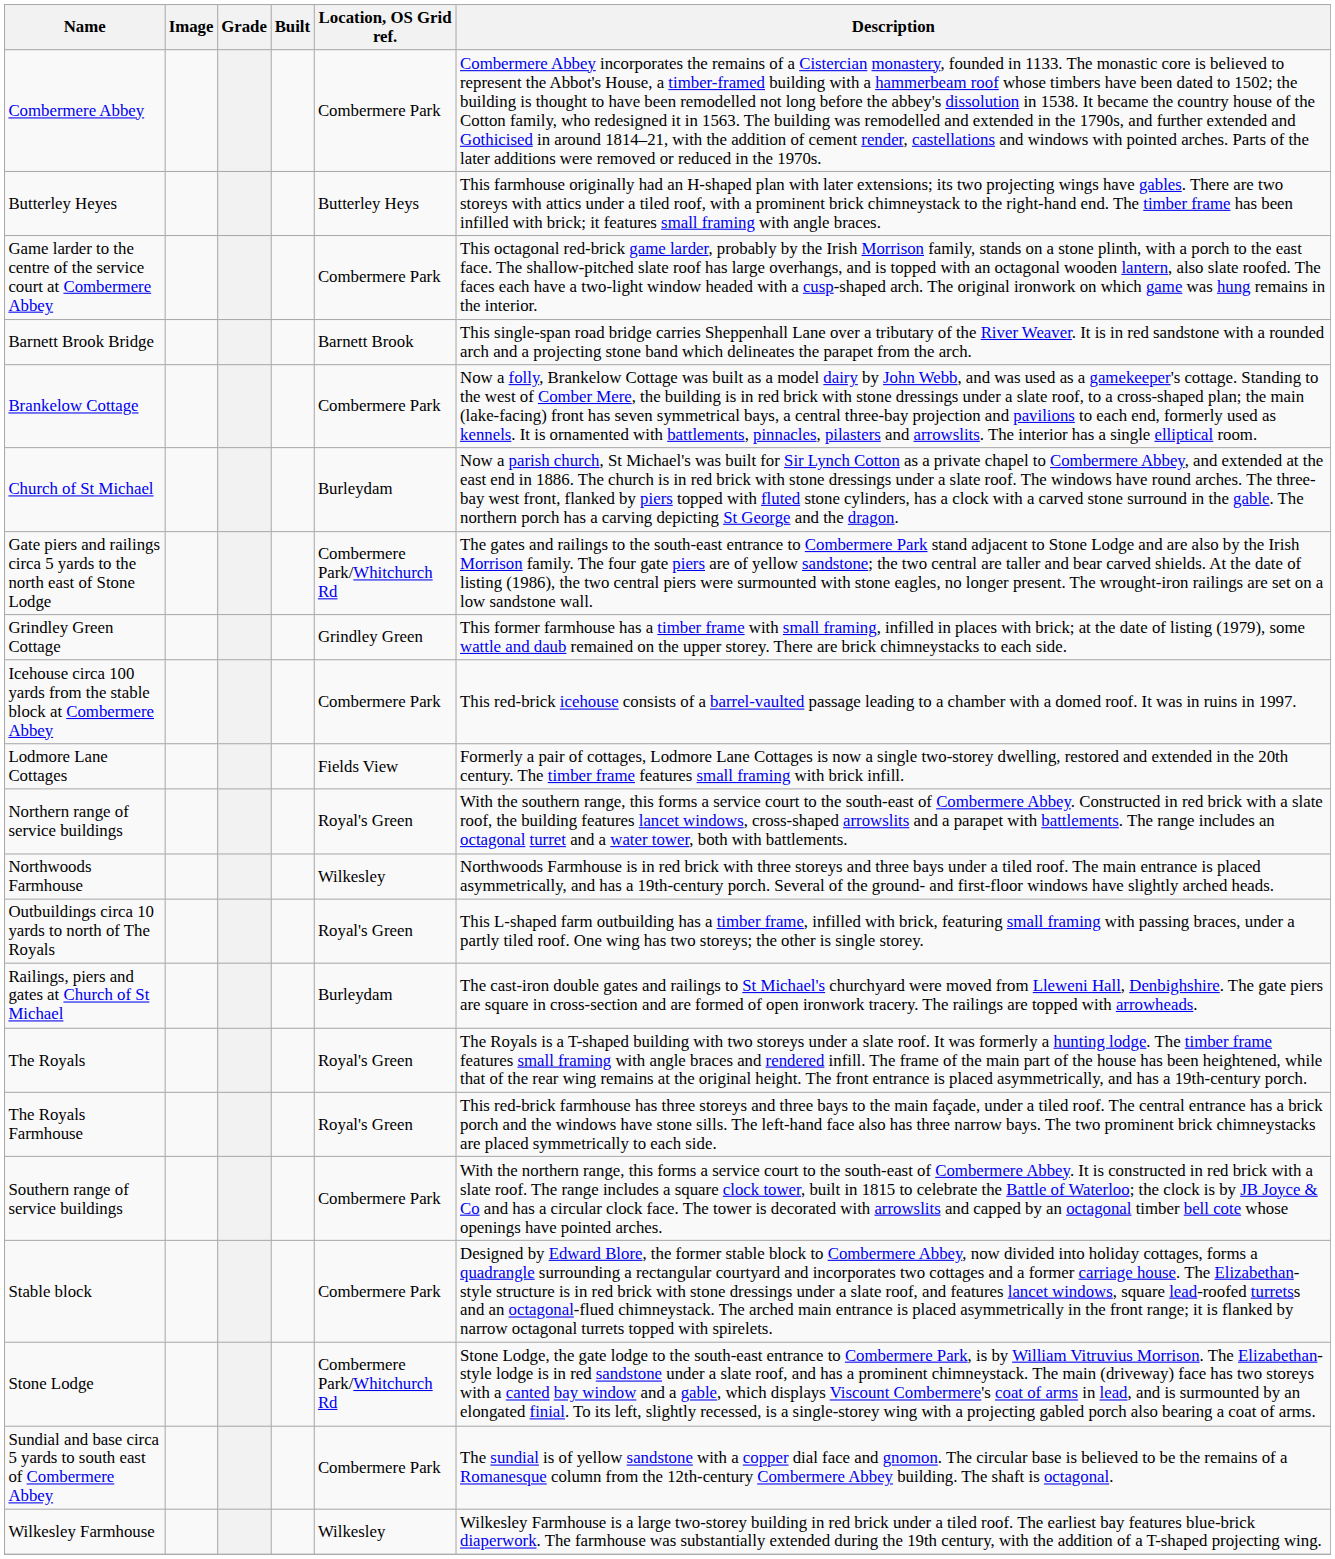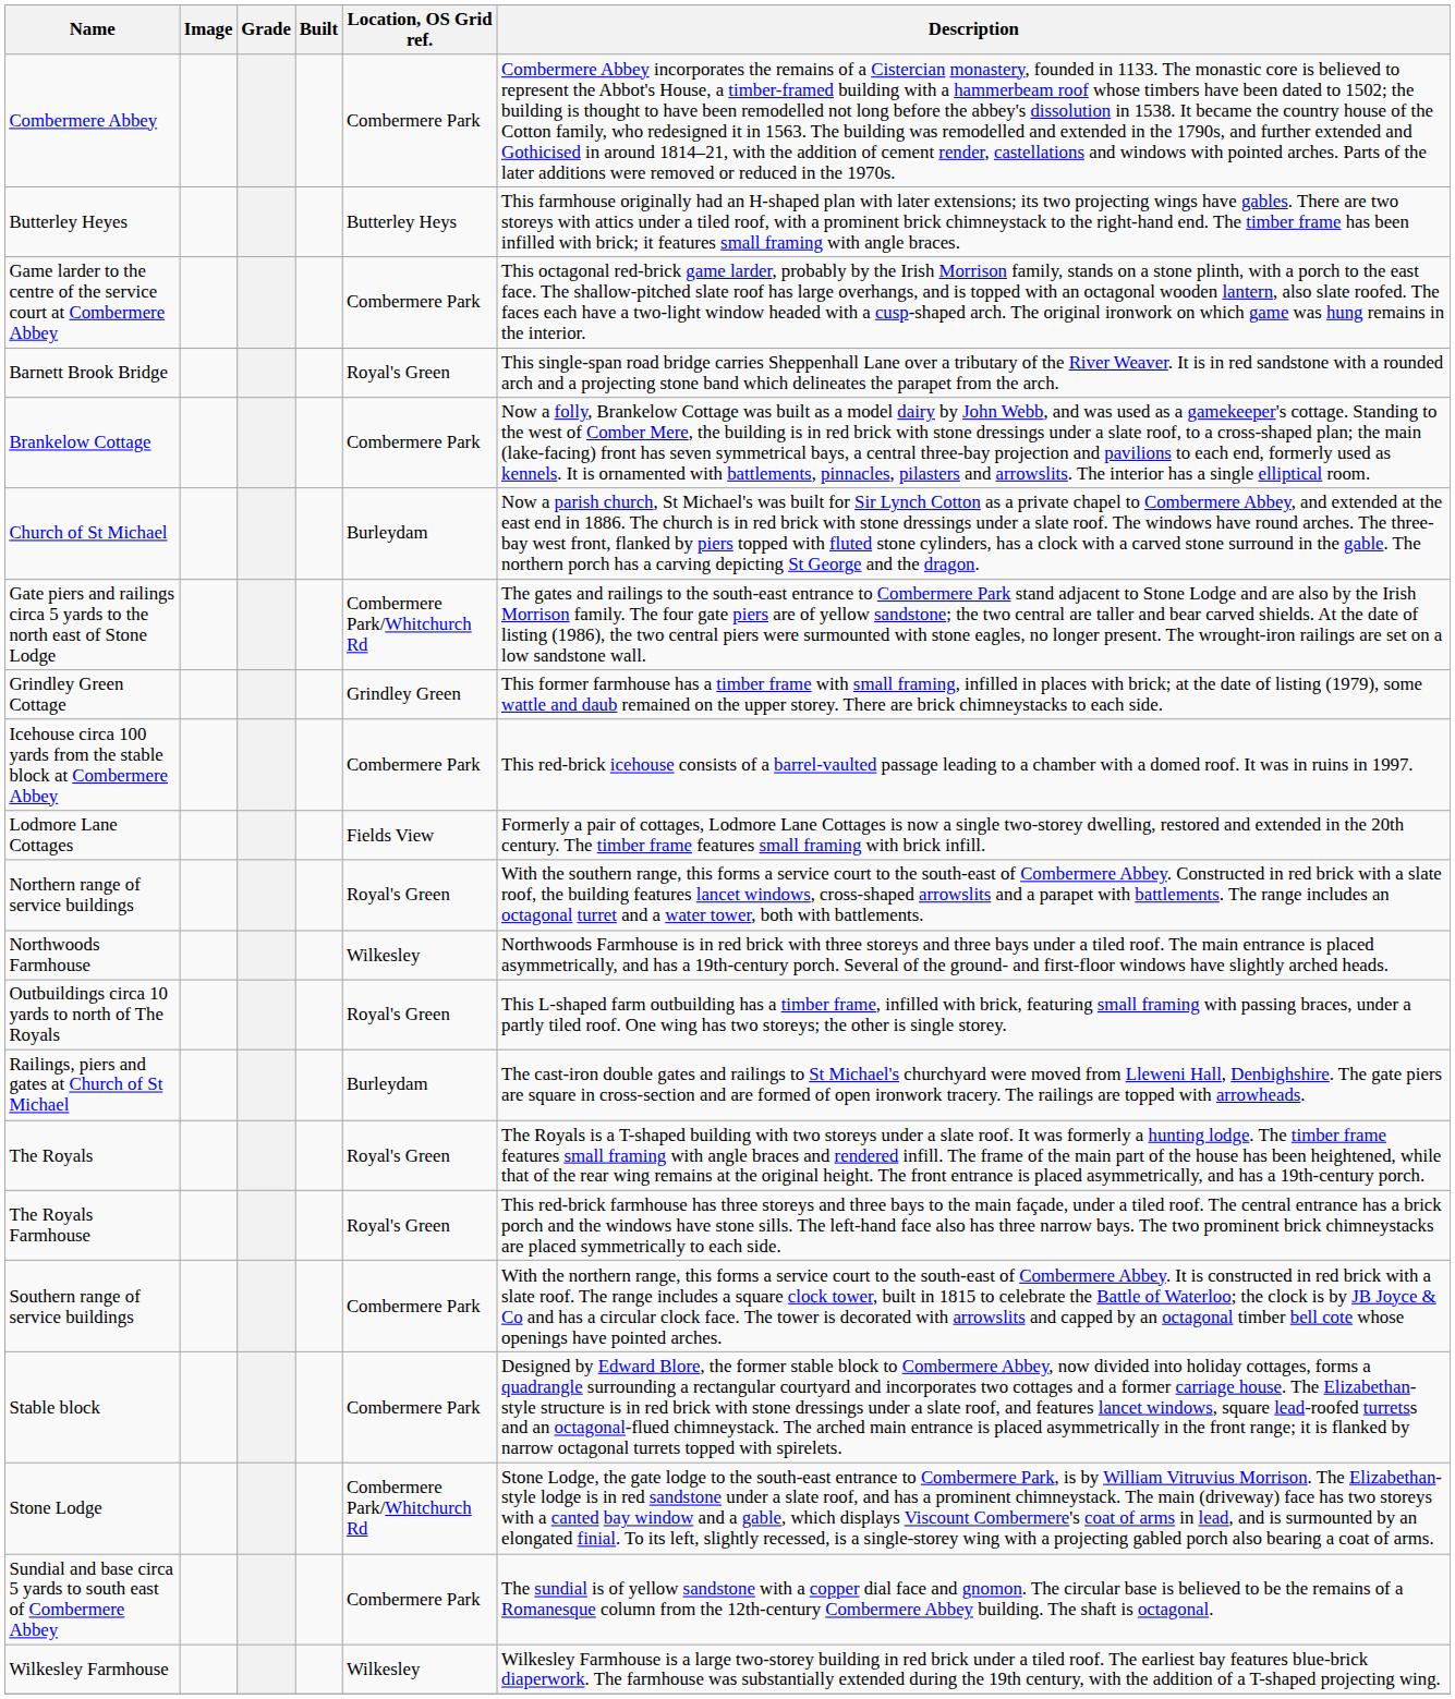Barnett Brook Bridge | Location, OS Grid ref.: Barnett Brook -> Royal's Green
